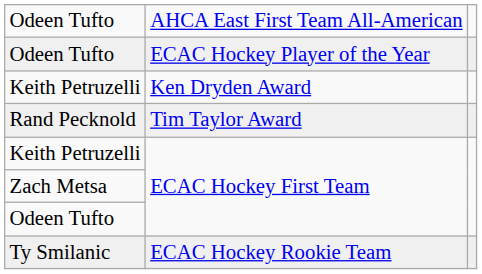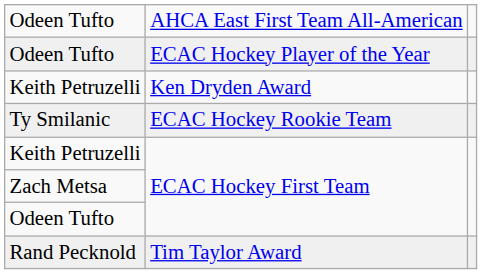rows swapped: Rand Pecknold <-> Ty Smilanic
